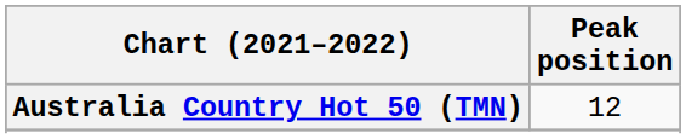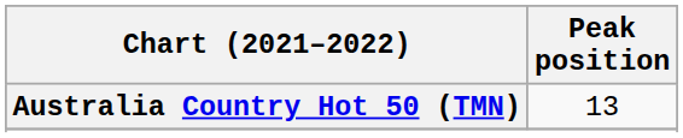Australia Country Hot 50 (TMN) | Peak position: 12 -> 13
